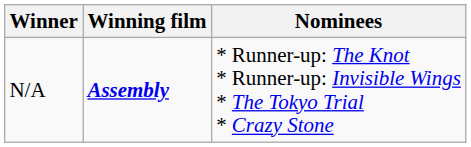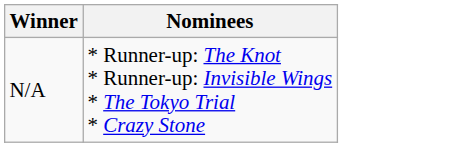- column: Winning film | Assembly
